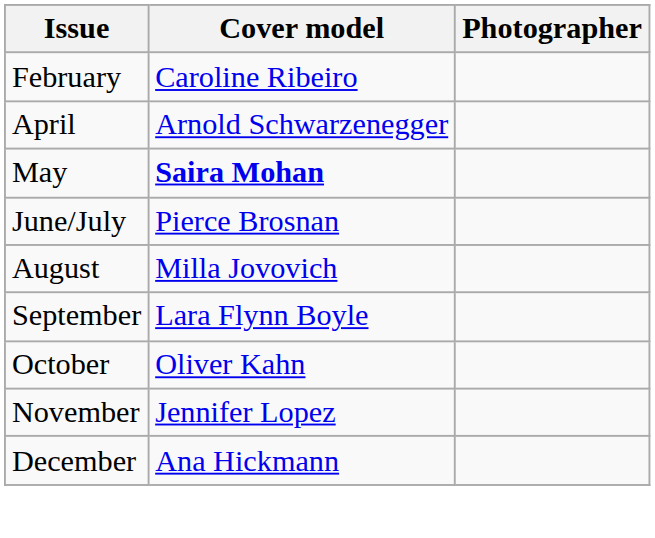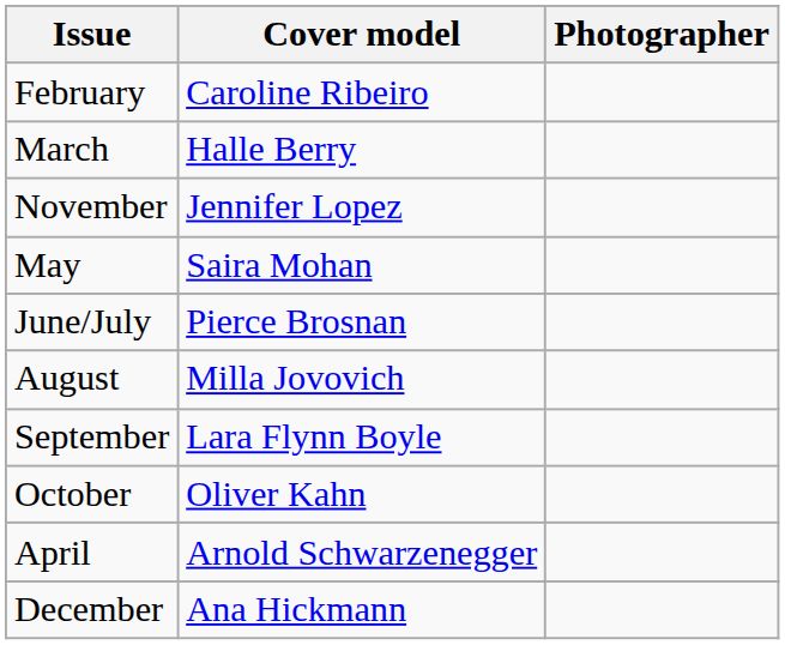+ row: March | Halle Berry
rows swapped: April <-> November
May | Cover model: bold -> normal
